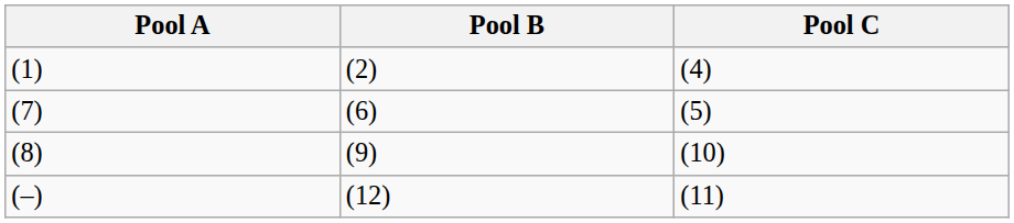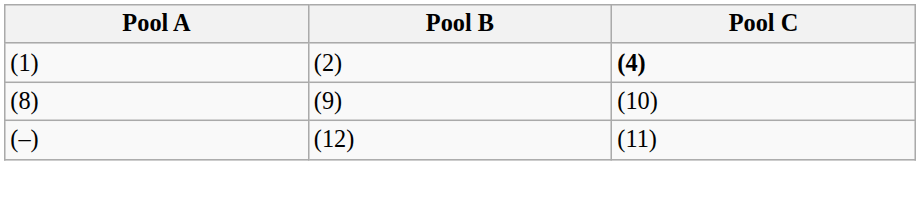(1) | Pool C: normal -> bold
- row: (7) | (6) | (5)
